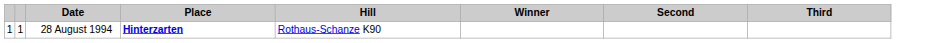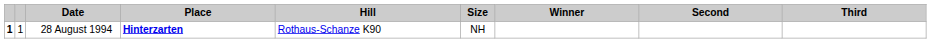+ column: Size | NH
28 August 1994 | column 1: normal -> bold
